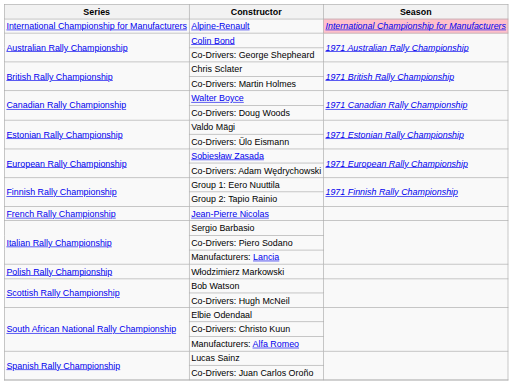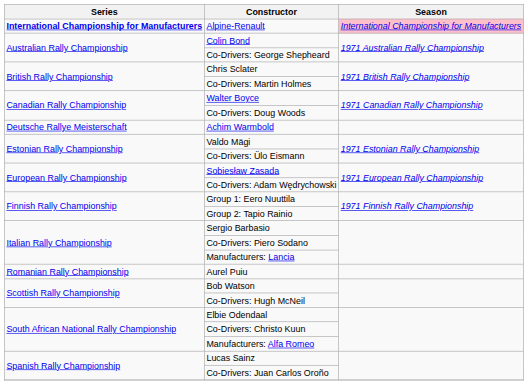Alpine-Renault | Series: normal -> bold
+ row: Deutsche Rallye Meisterschaft | Achim Warmbold
- row: French Rally Championship | Jean-Pierre Nicolas
- row: Polish Rally Championship | Włodzimierz Markowski
+ row: Romanian Rally Championship | Aurel Puiu
